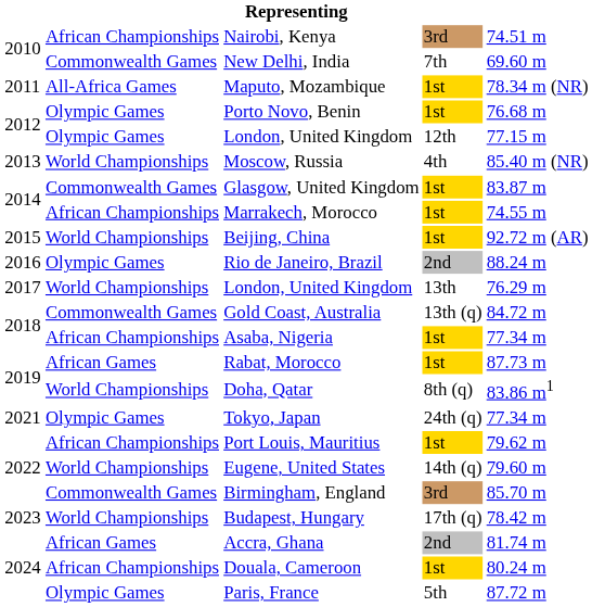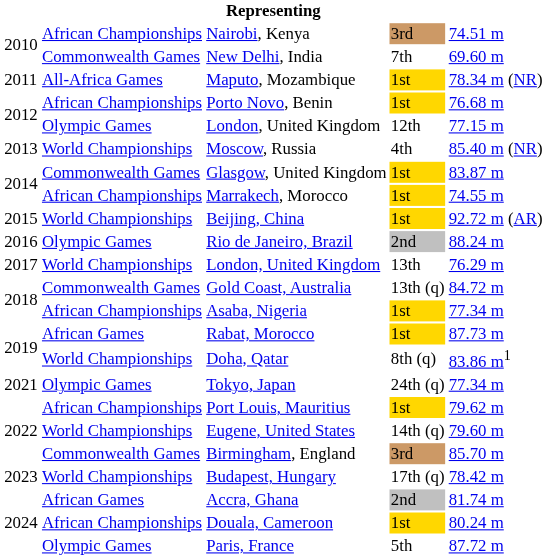Porto Novo, Benin | column 2: Olympic Games -> African Championships
